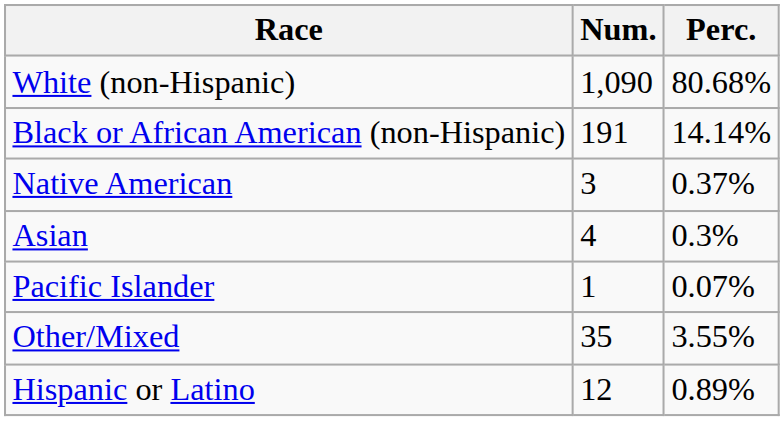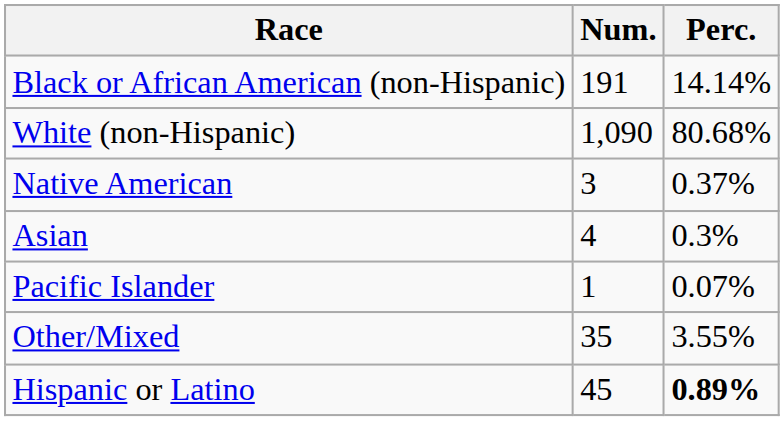rows swapped: White (non-Hispanic) <-> Black or African American (non-Hispanic)
Hispanic or Latino | Num.: 12 -> 45
Hispanic or Latino | Perc.: normal -> bold
